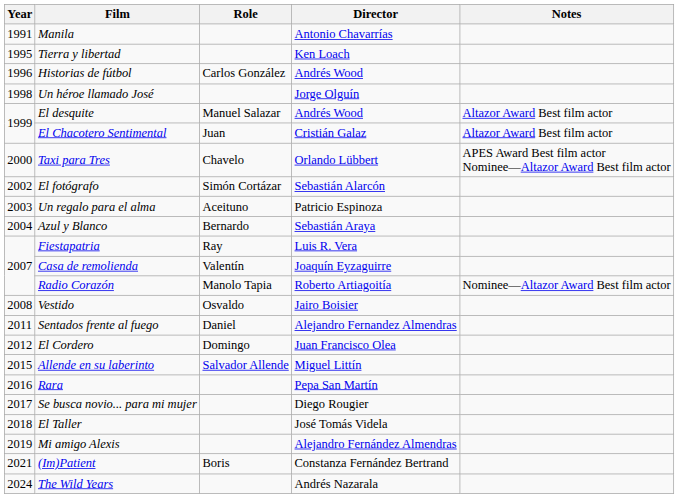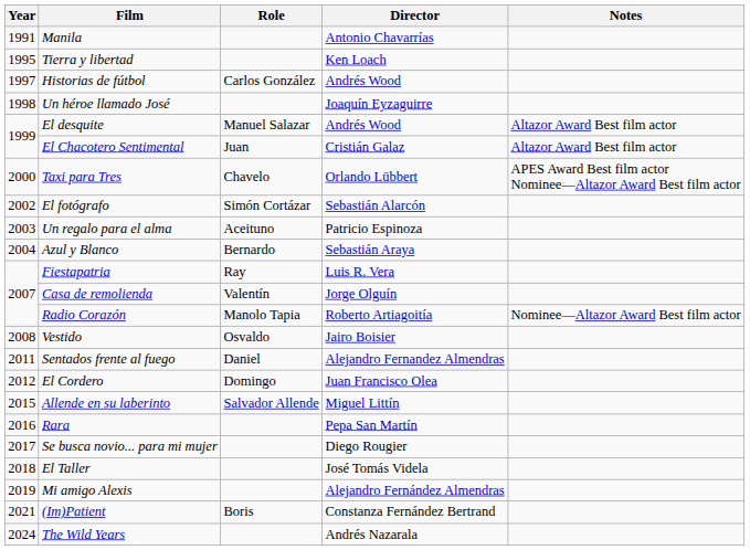Historias de fútbol | Year: 1996 -> 1997
Un héroe llamado José | Director: Jorge Olguín -> Joaquín Eyzaguirre
Casa de remolienda | Director: Joaquín Eyzaguirre -> Jorge Olguín
